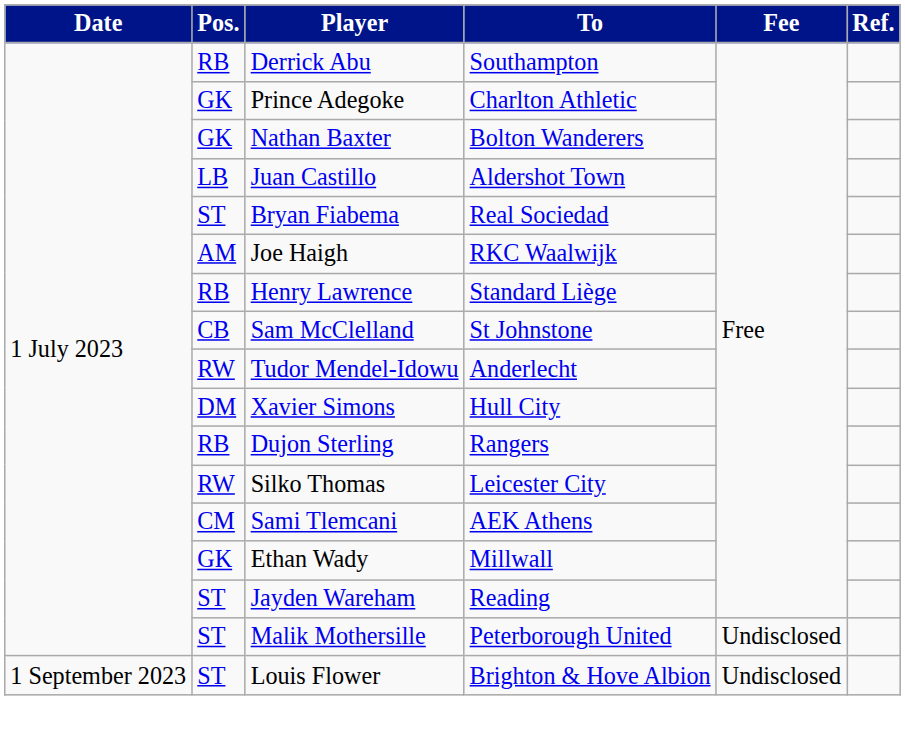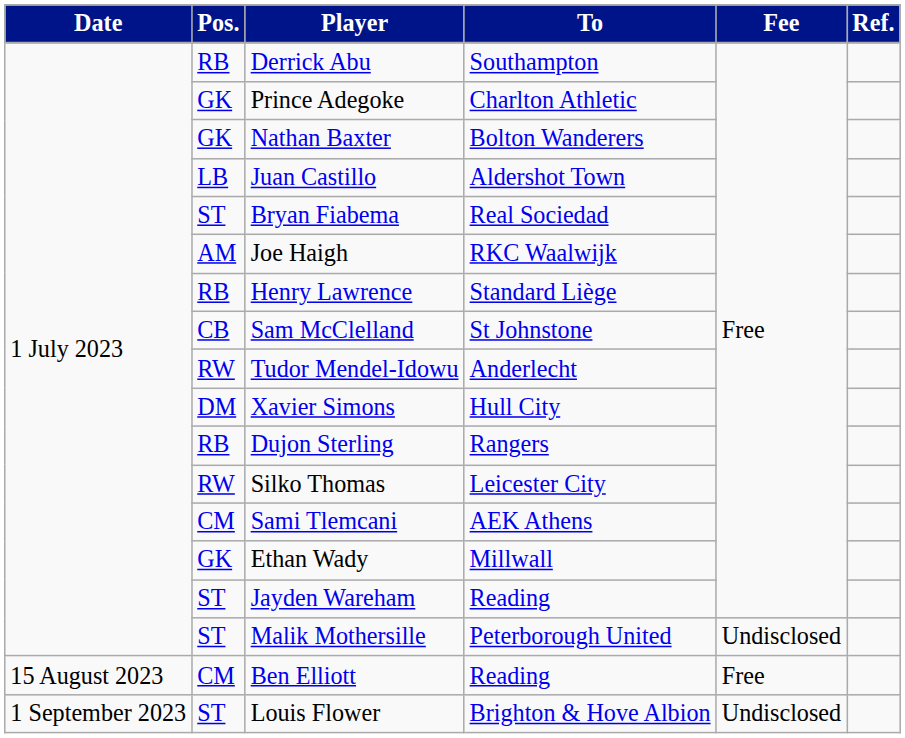+ row: 15 August 2023 | CM | Ben Elliott | Reading | Free
